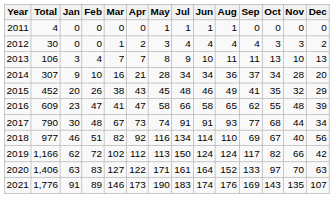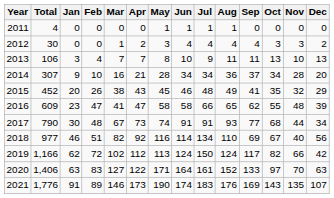columns swapped: Jun <-> Jul
